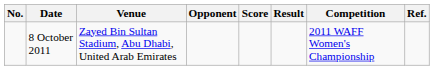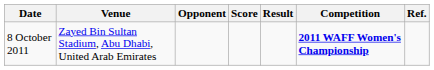- column: No.
8 October 2011 | Competition: normal -> bold
